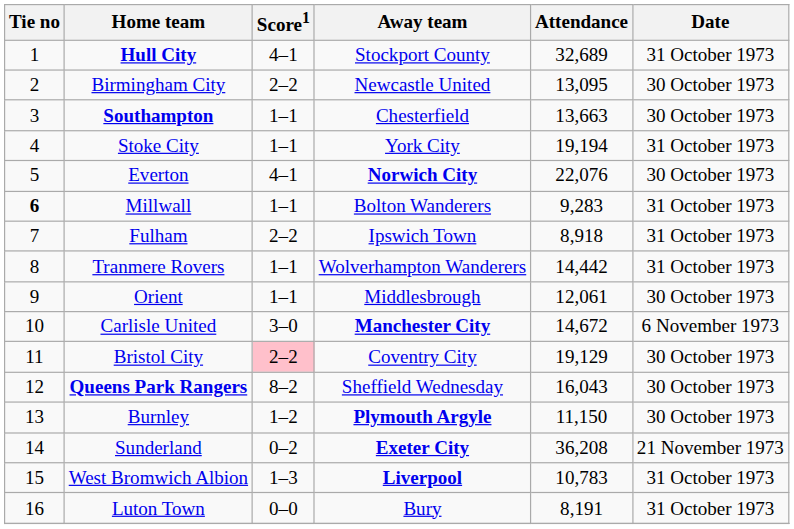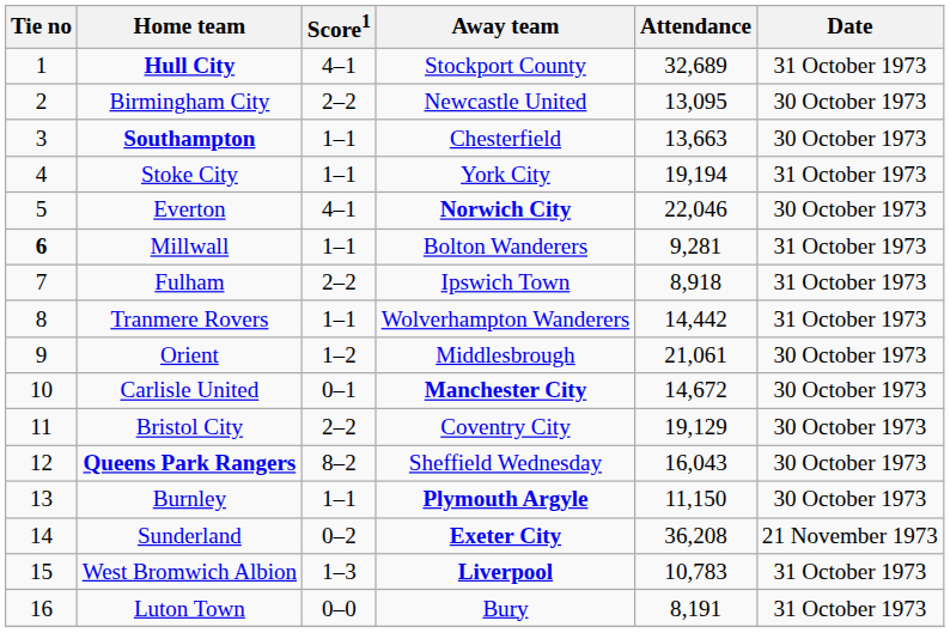Everton | Attendance: 22,076 -> 22,046
Millwall | Attendance: 9,283 -> 9,281
Orient | Score1: 1–1 -> 1–2
Orient | Attendance: 12,061 -> 21,061
Carlisle United | Score1: 3–0 -> 0–1
Carlisle United | Date: 6 November 1973 -> 30 October 1973
Bristol City | Score1: pink background -> no background
Burnley | Score1: 1–2 -> 1–1
